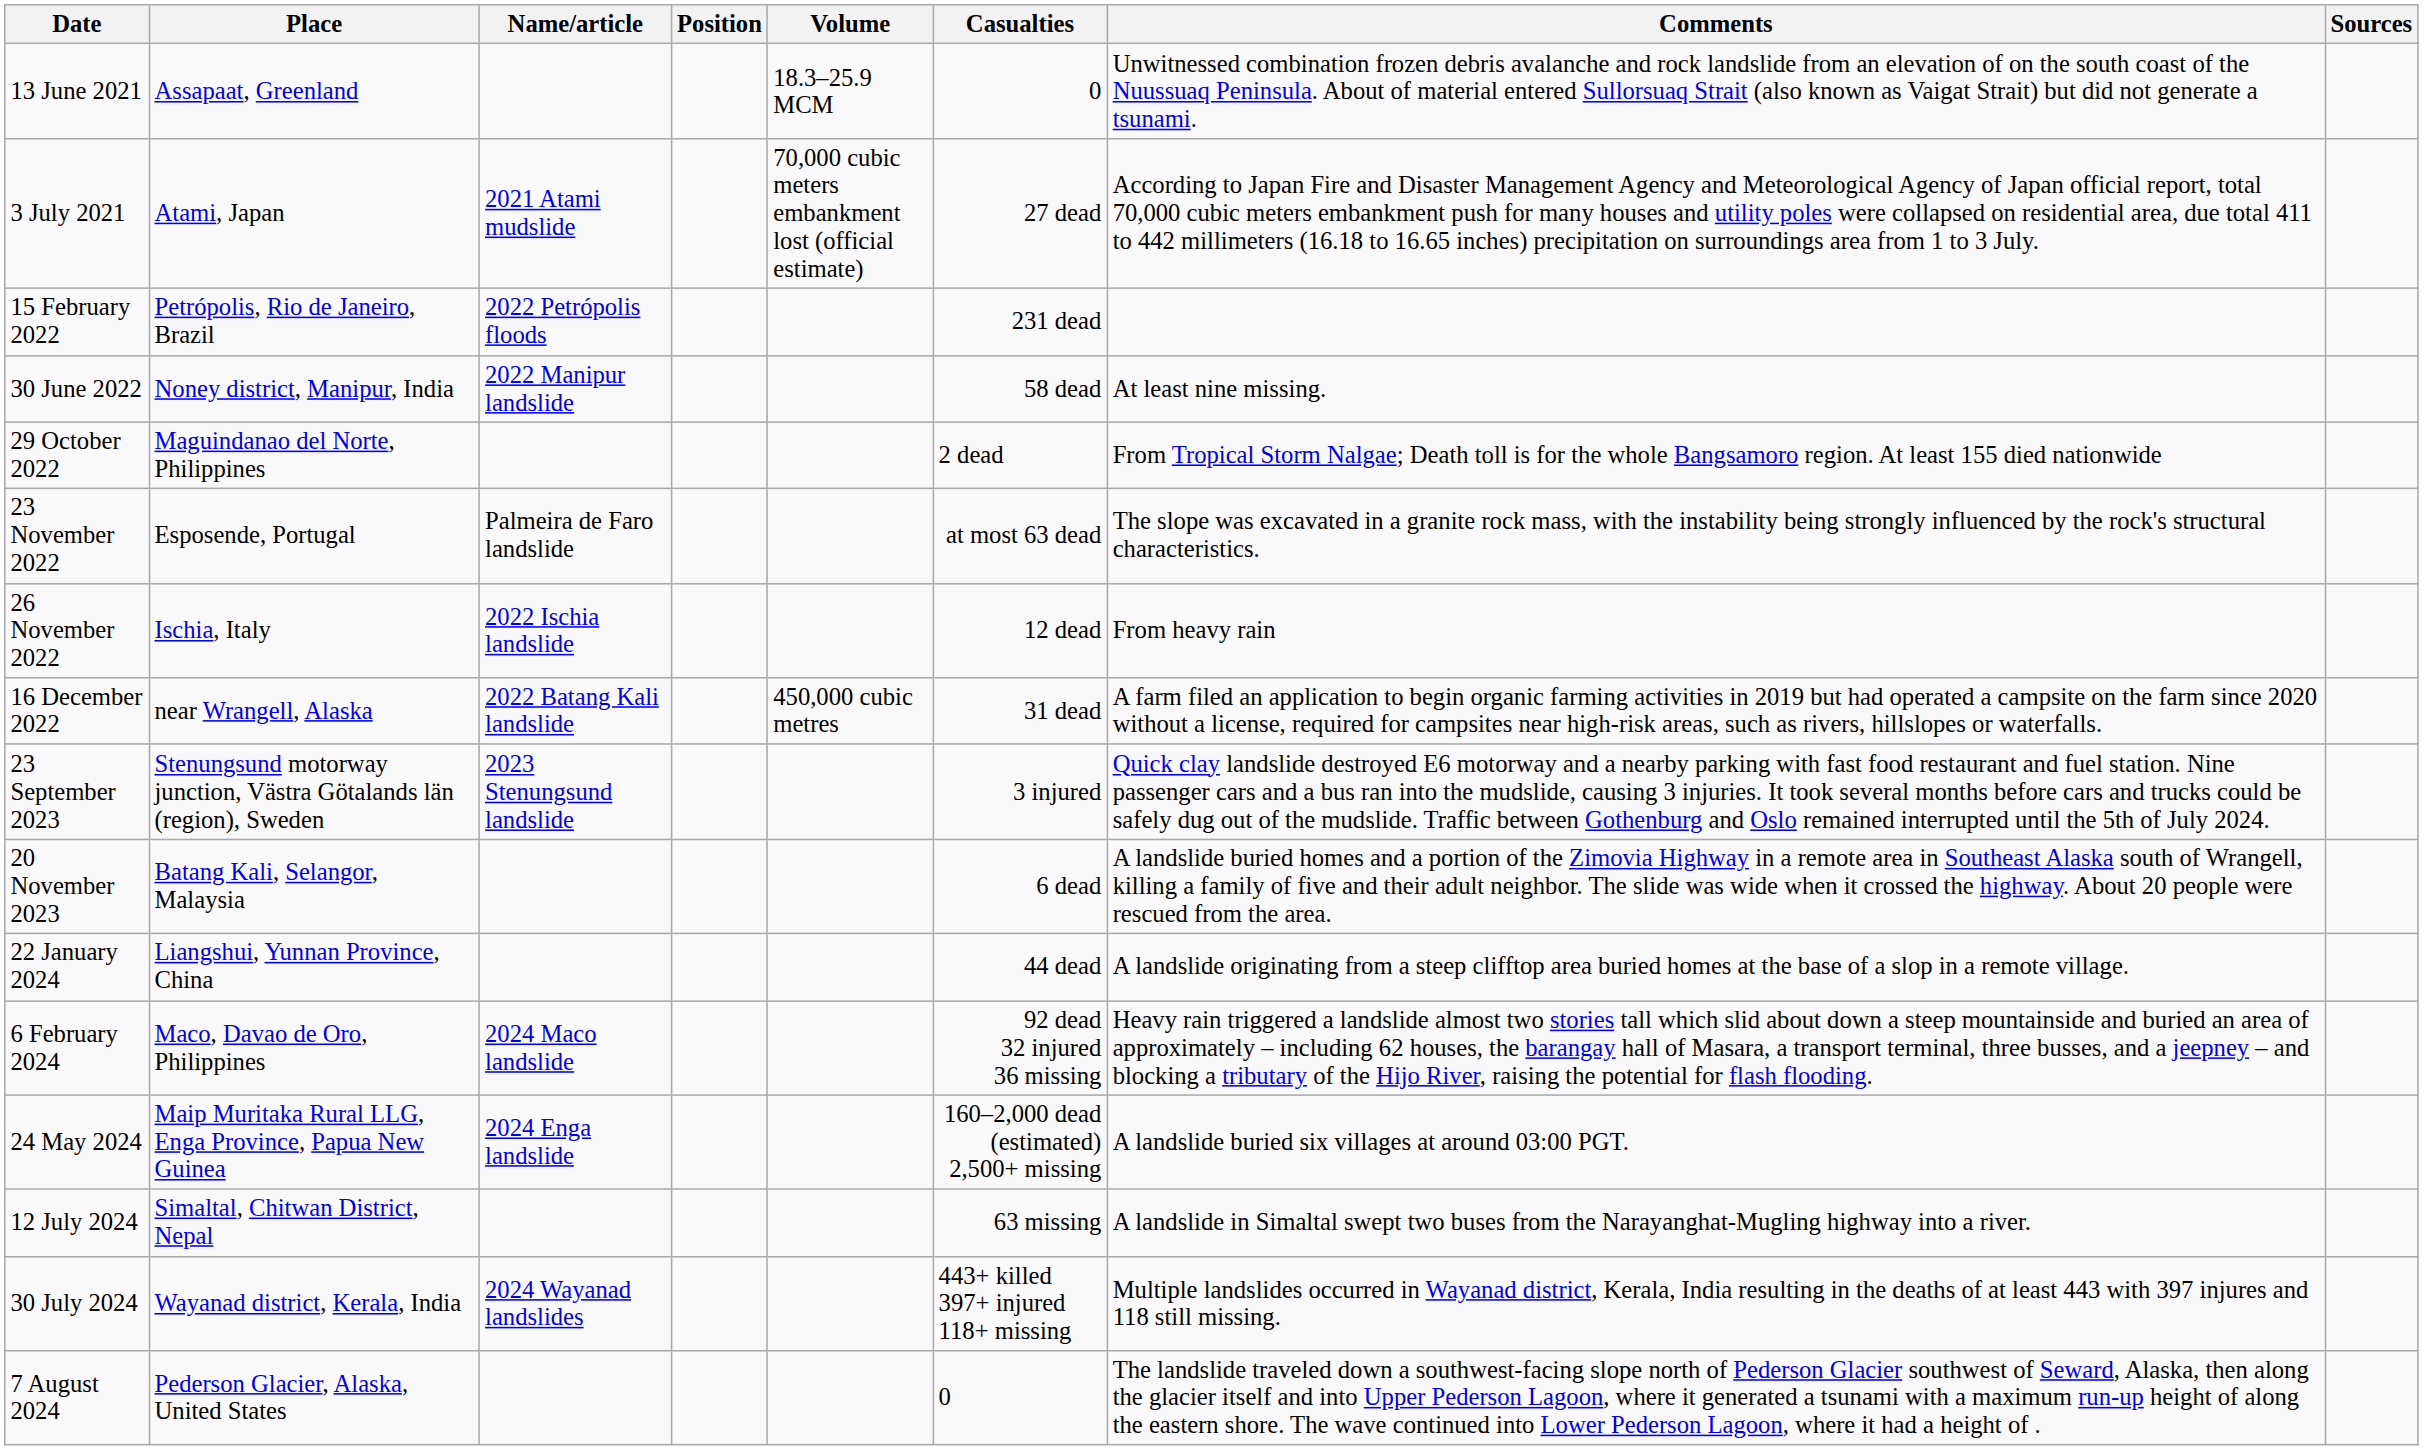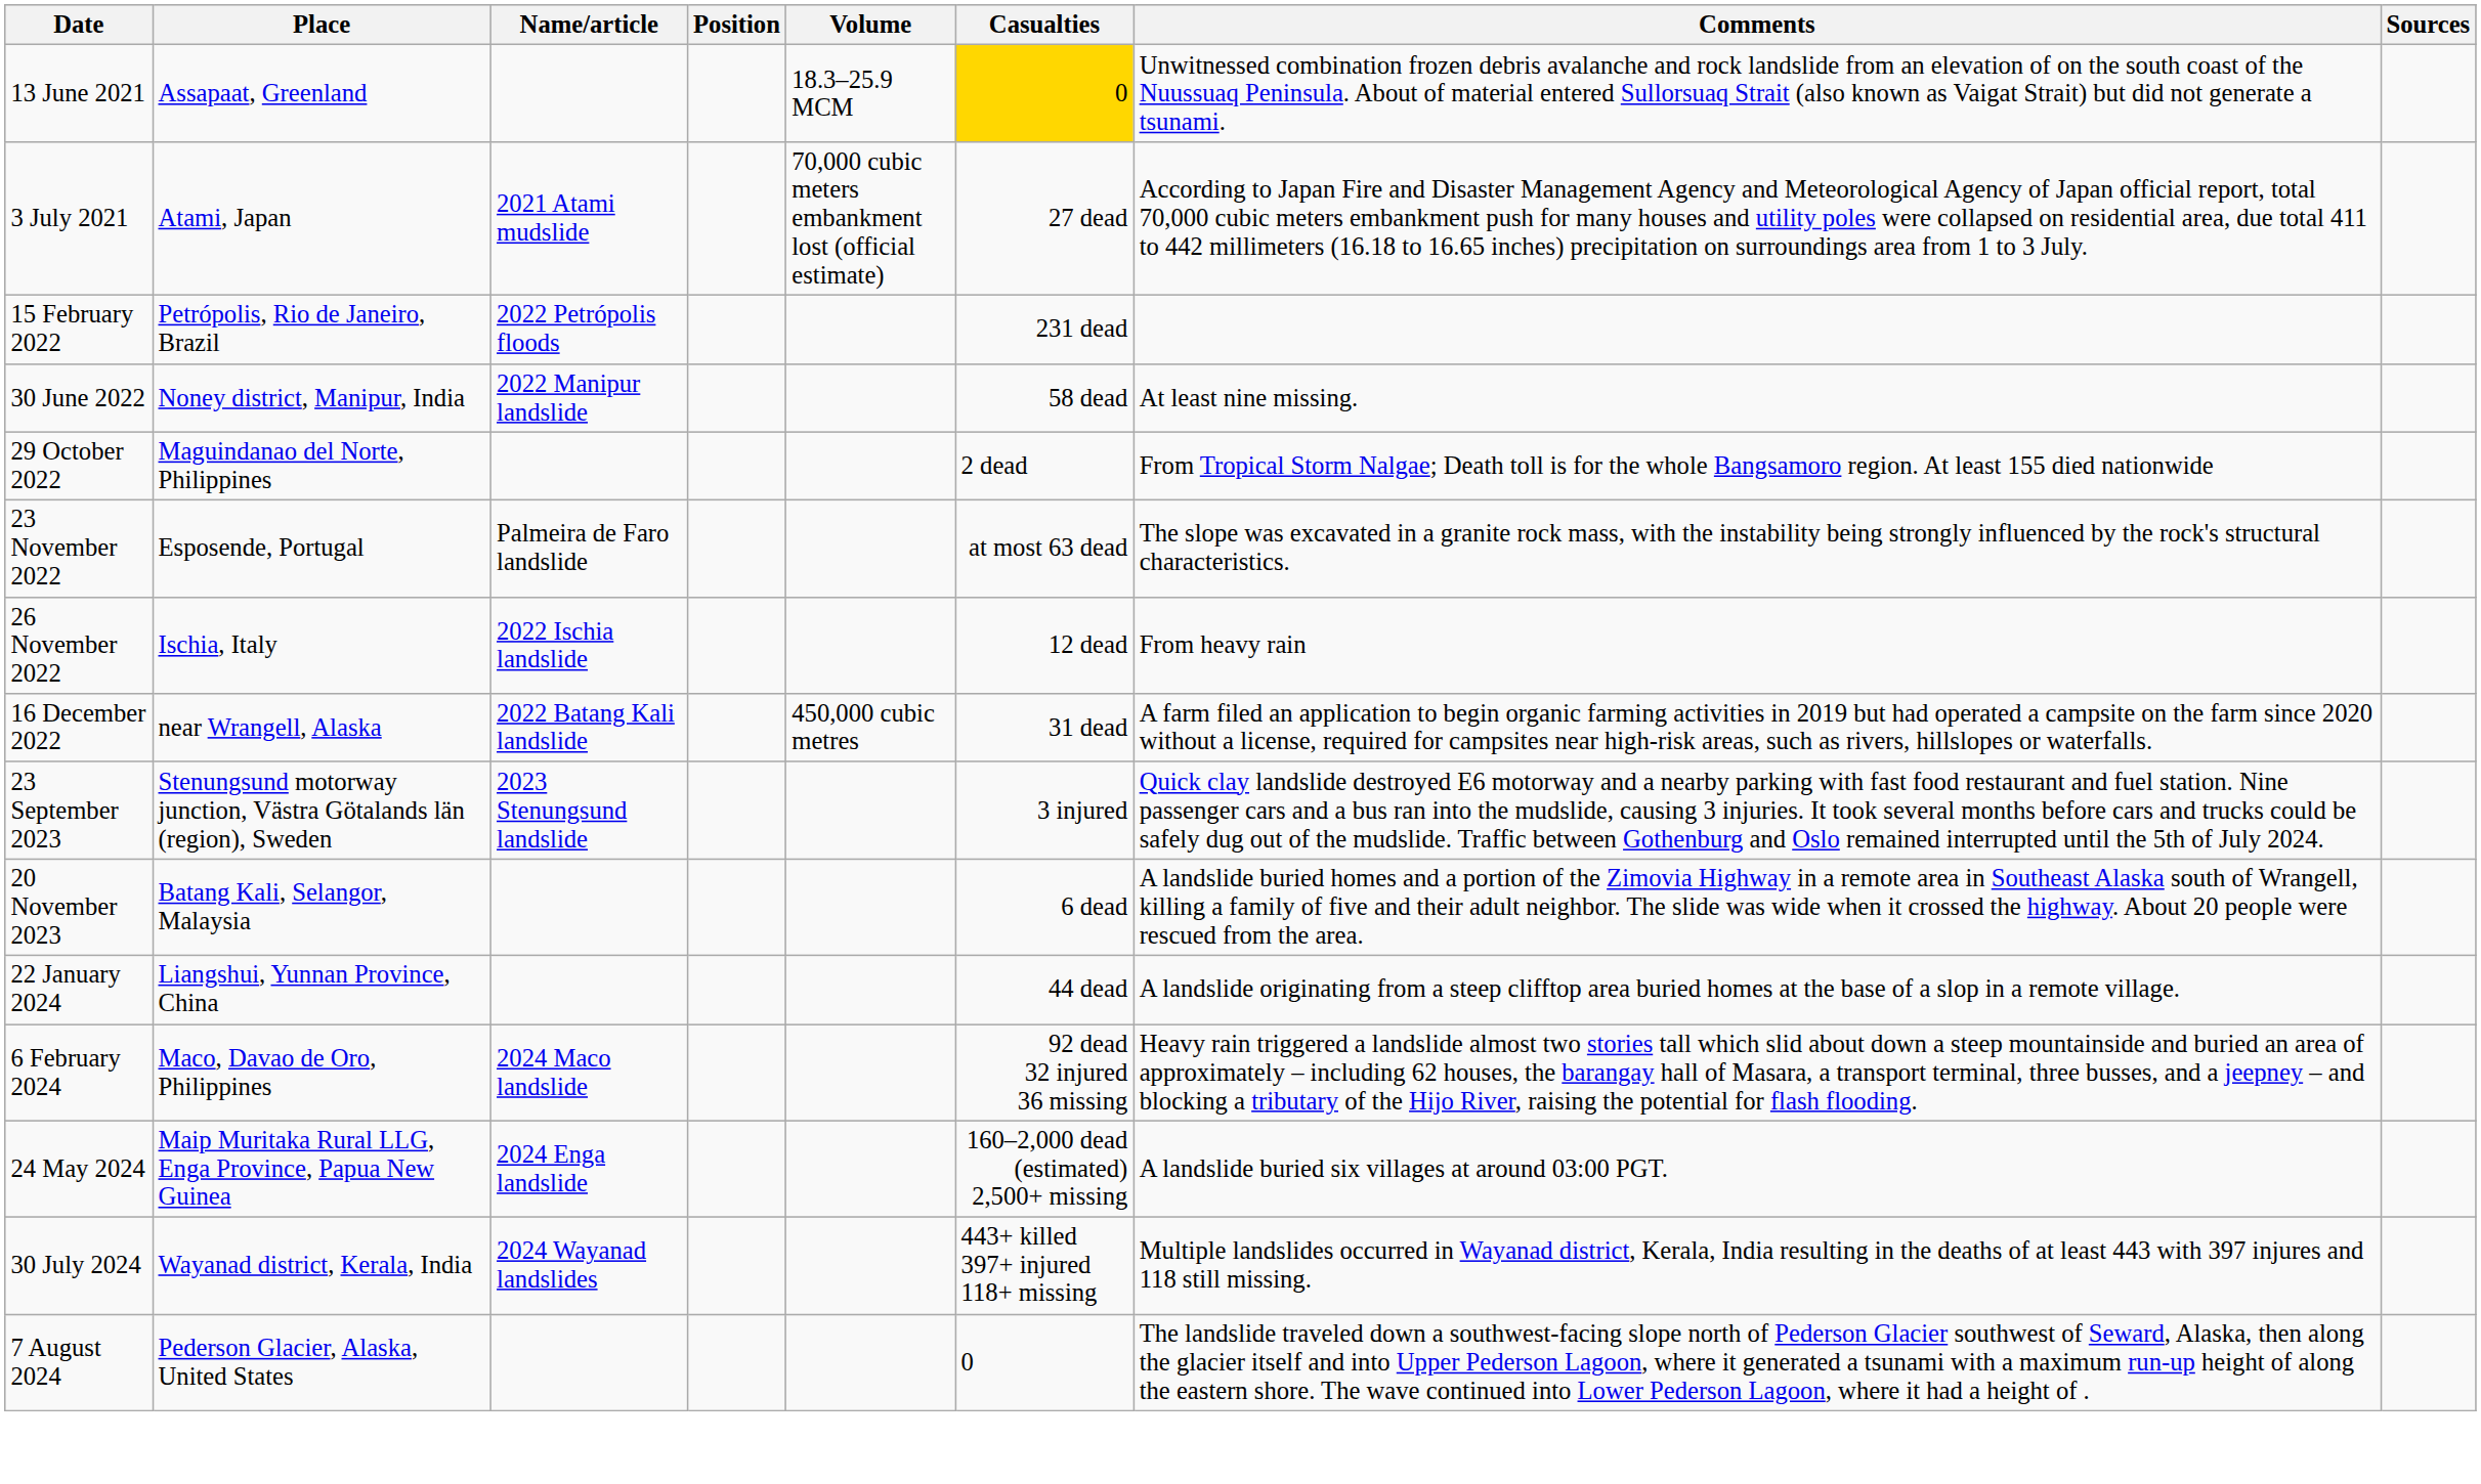13 June 2021 | Casualties: no background -> gold background
- row: 12 July 2024 | Simaltal, Chitwan District, Nepal | 63 missing | A landslide in Simaltal swept two buses from the Narayanghat-Mugling highway into a river.
